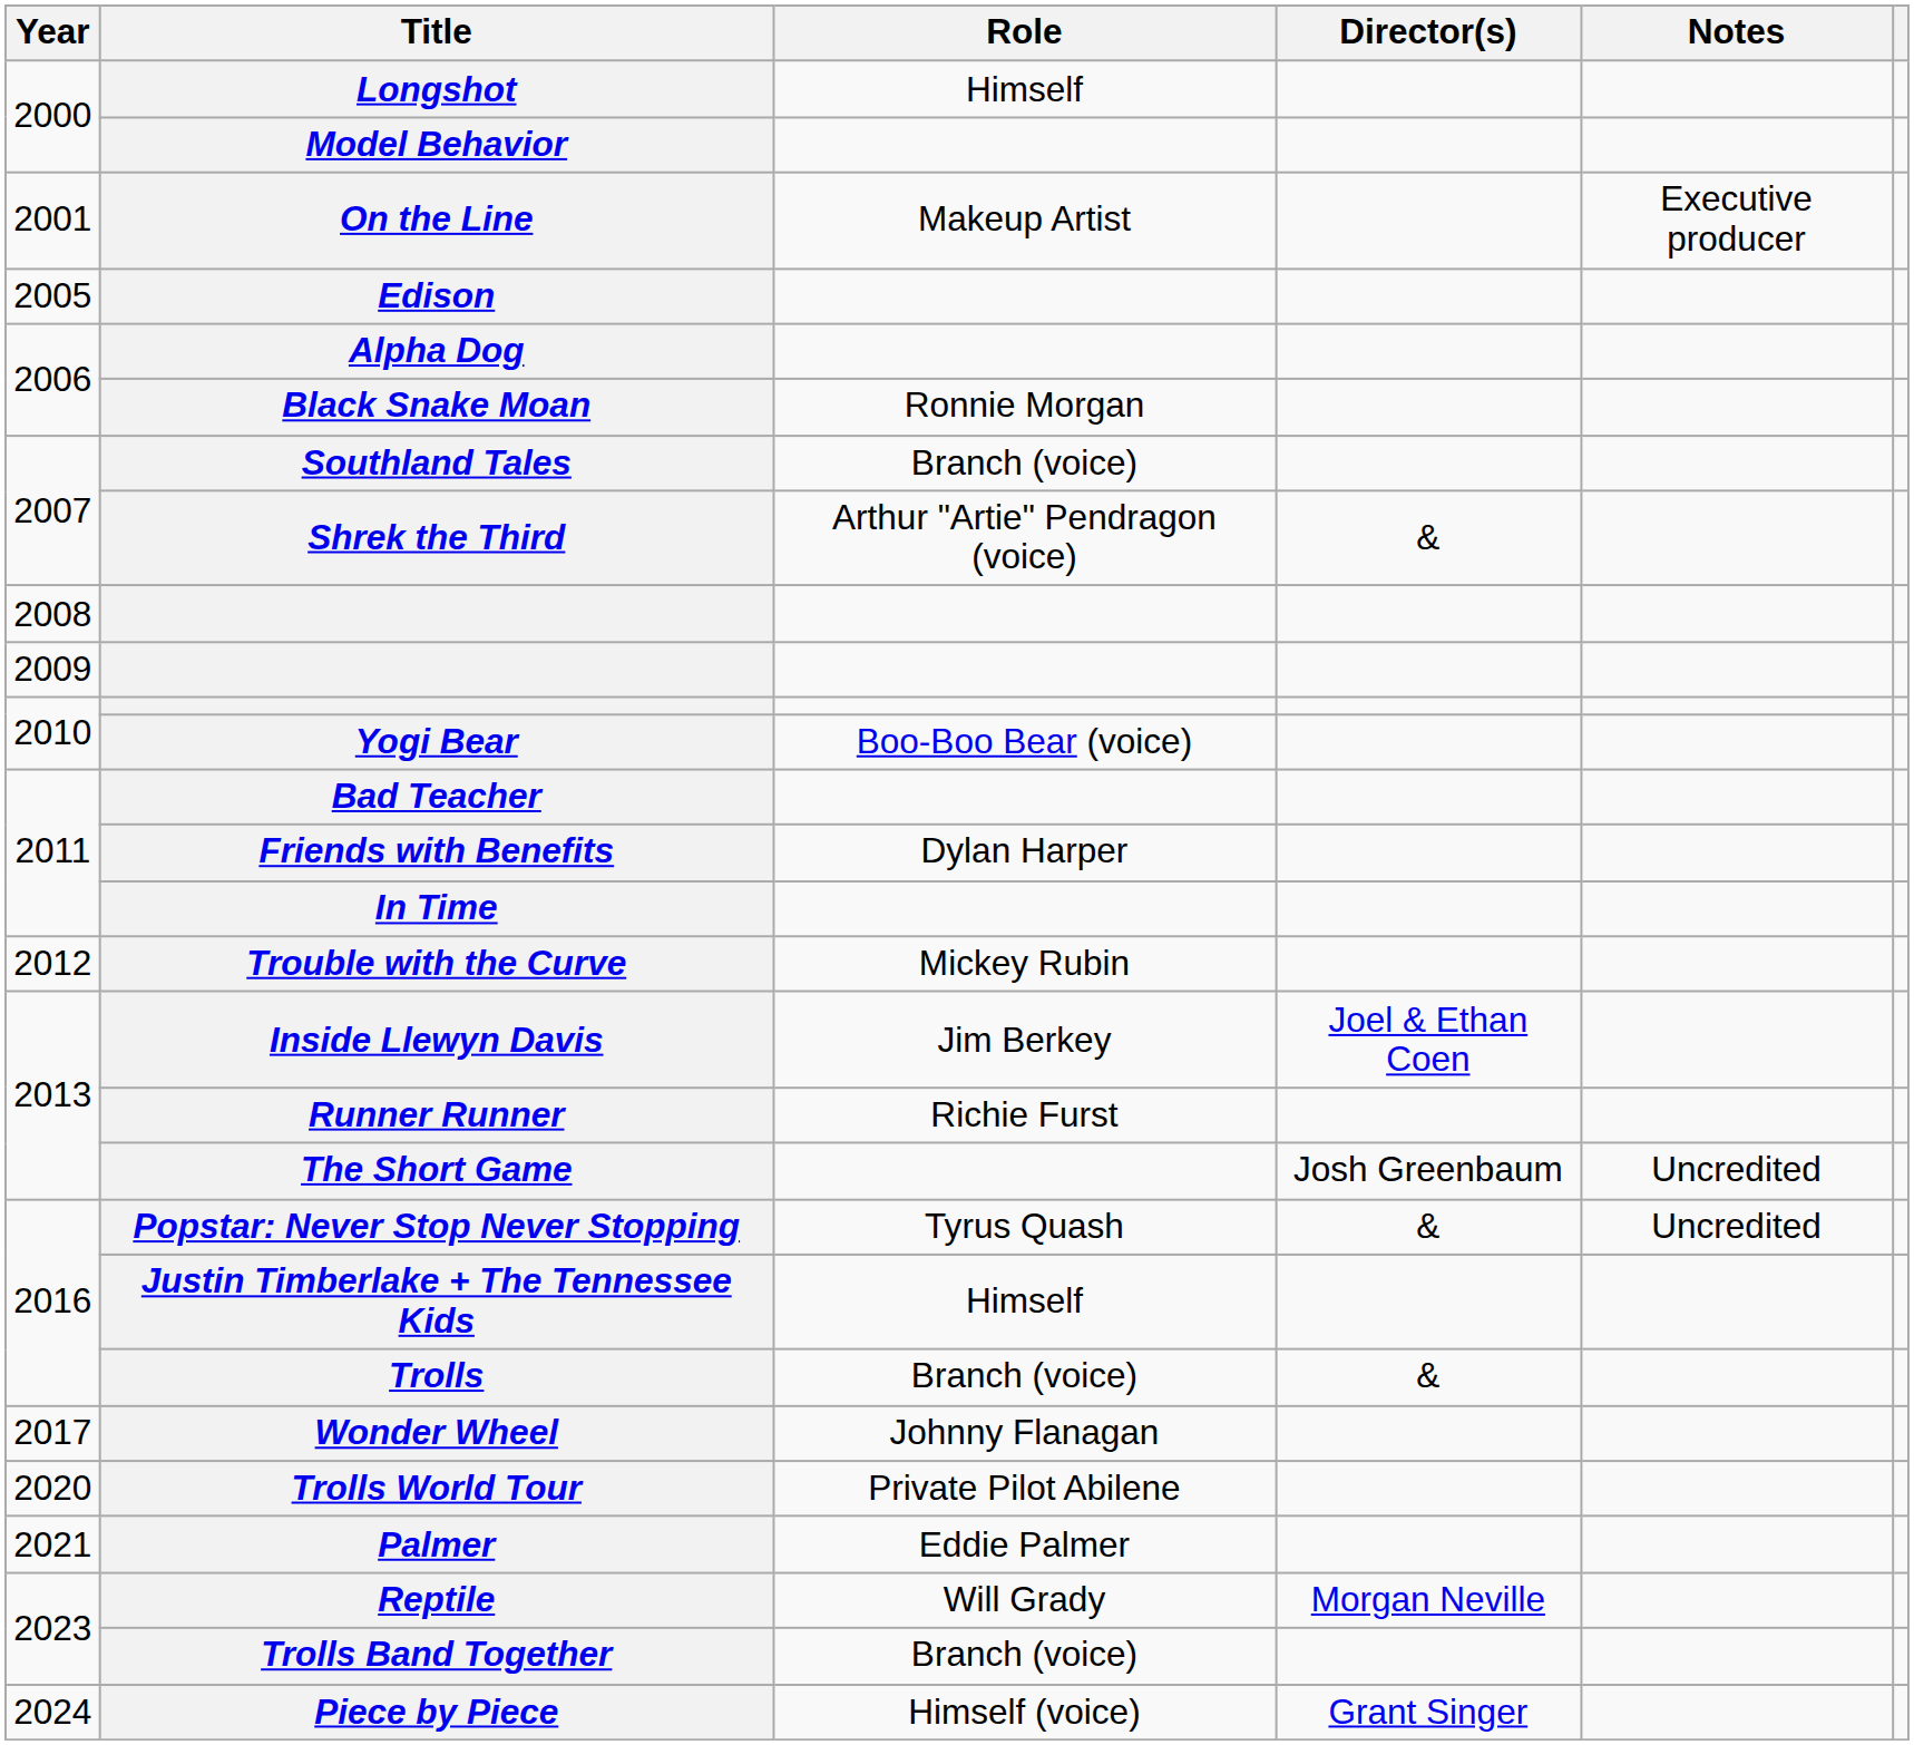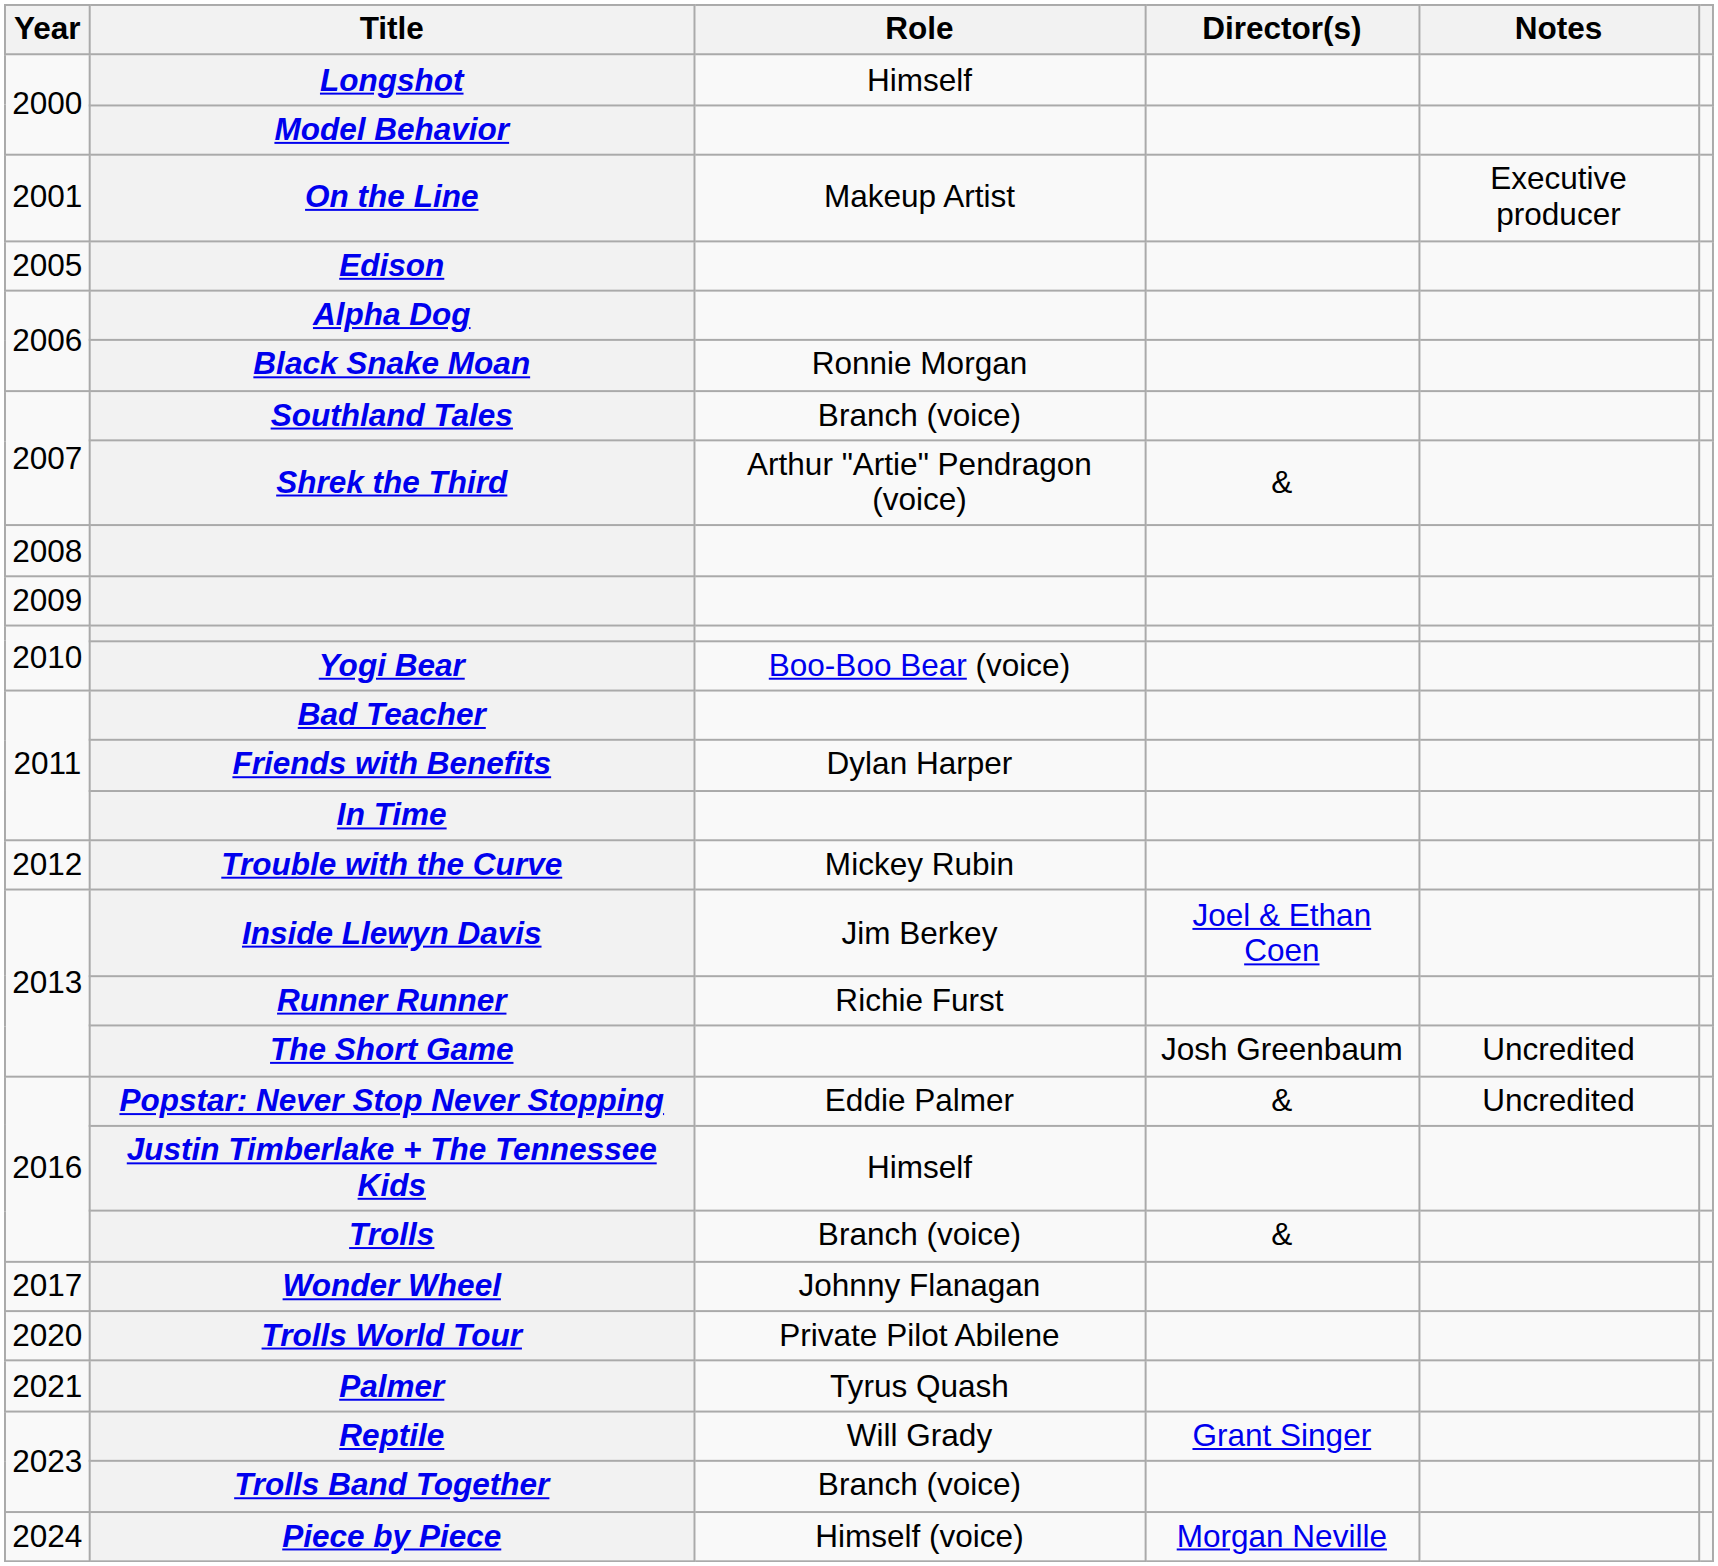Popstar: Never Stop Never Stopping | Role: Tyrus Quash -> Eddie Palmer
Palmer | Role: Eddie Palmer -> Tyrus Quash
Reptile | Director(s): Morgan Neville -> Grant Singer
Piece by Piece | Director(s): Grant Singer -> Morgan Neville
